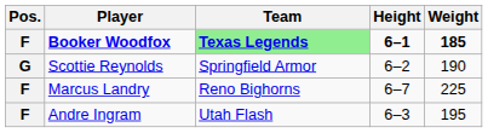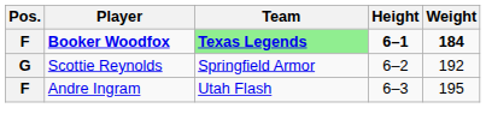Booker Woodfox | Weight: 185 -> 184
Scottie Reynolds | Weight: 190 -> 192
- row: F | Marcus Landry | Reno Bighorns | 6–7 | 225
